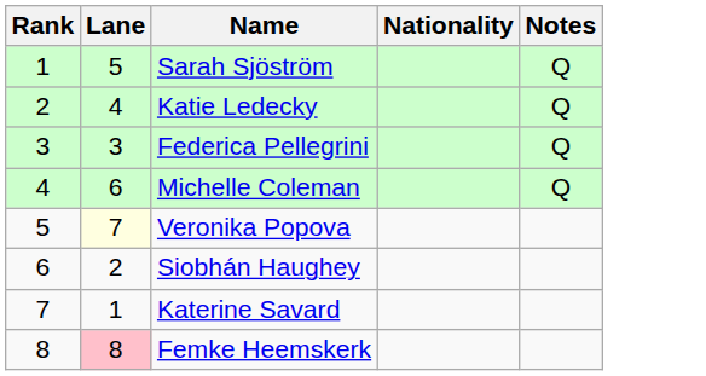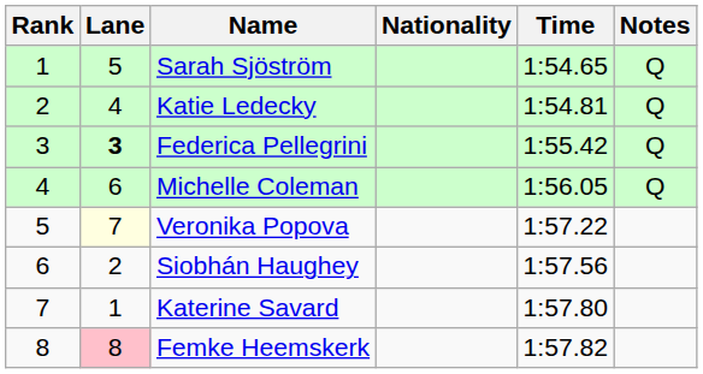+ column: Time | 1:54.65 | 1:54.81 | 1:55.42 | 1:56.05 | 1:57.22 | 1:57.56 | 1:57.80 | 1:57.82
Federica Pellegrini | Lane: normal -> bold
